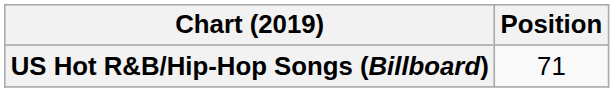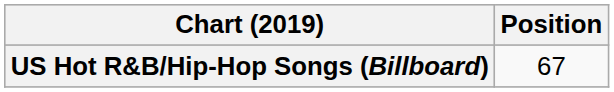US Hot R&B/Hip-Hop Songs (Billboard) | Position: 71 -> 67
